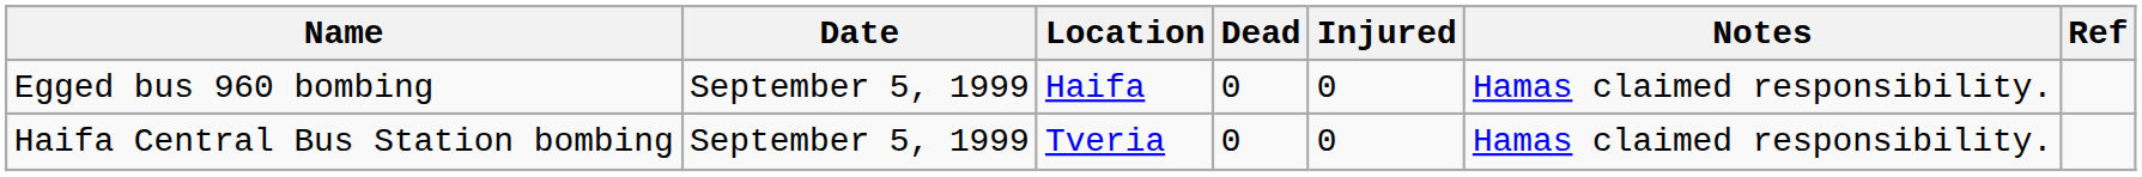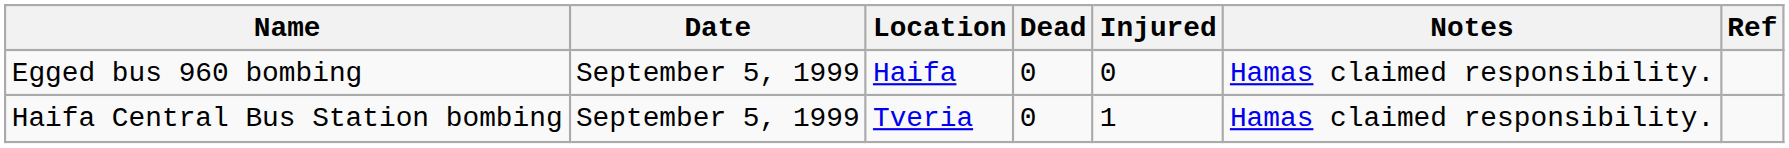Haifa Central Bus Station bombing | Injured: 0 -> 1
